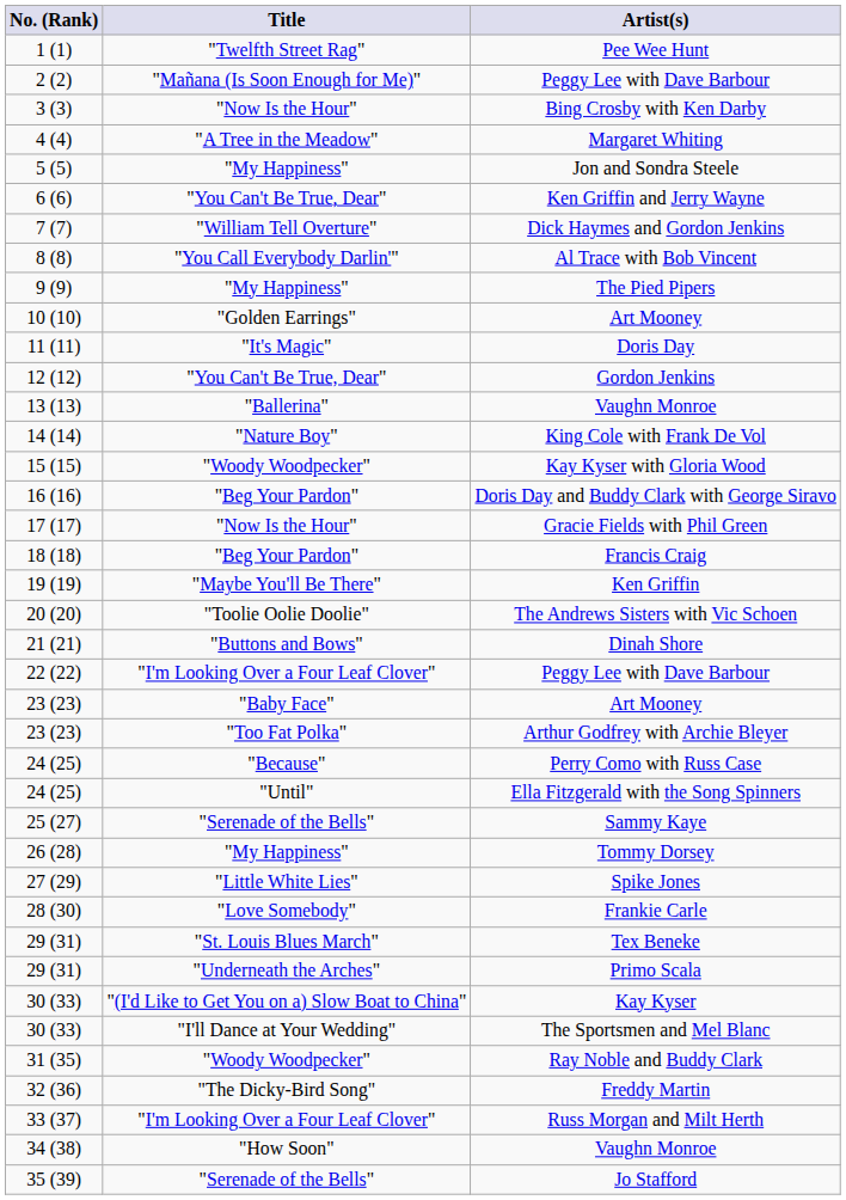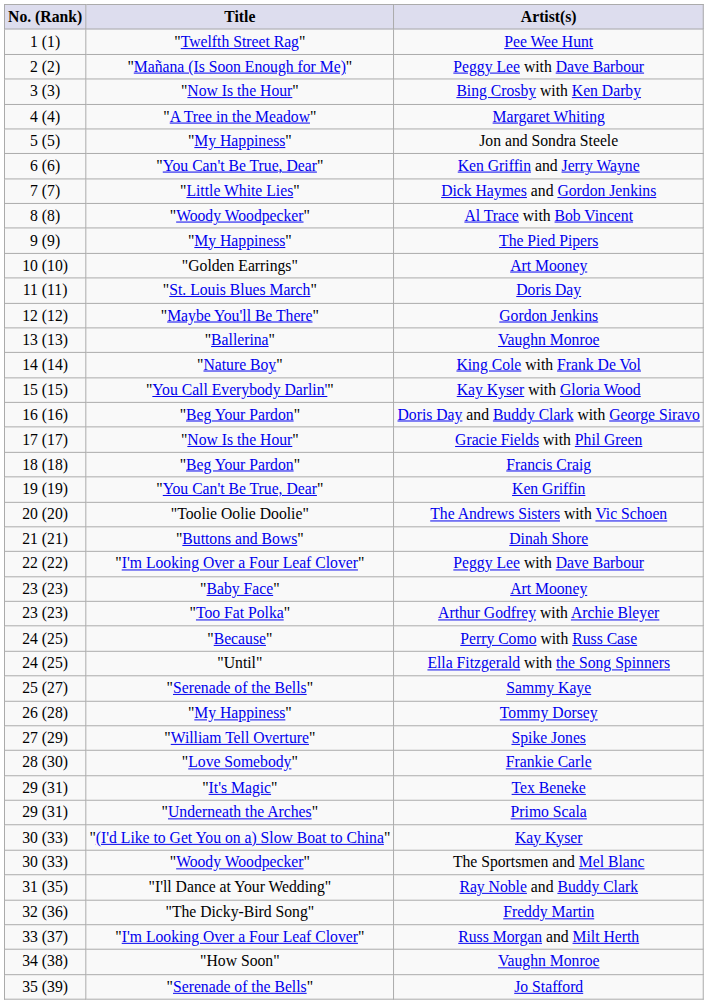Dick Haymes and Gordon Jenkins | Title: "William Tell Overture" -> "Little White Lies"
Al Trace with Bob Vincent | Title: "You Call Everybody Darlin'" -> "Woody Woodpecker"
Doris Day | Title: "It's Magic" -> "St. Louis Blues March"
Gordon Jenkins | Title: "You Can't Be True, Dear" -> "Maybe You'll Be There"
Kay Kyser with Gloria Wood | Title: "Woody Woodpecker" -> "You Call Everybody Darlin'"
Ken Griffin | Title: "Maybe You'll Be There" -> "You Can't Be True, Dear"
Spike Jones | Title: "Little White Lies" -> "William Tell Overture"
Tex Beneke | Title: "St. Louis Blues March" -> "It's Magic"
The Sportsmen and Mel Blanc | Title: "I'll Dance at Your Wedding" -> "Woody Woodpecker"
Ray Noble and Buddy Clark | Title: "Woody Woodpecker" -> "I'll Dance at Your Wedding"
